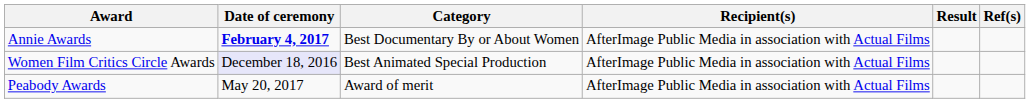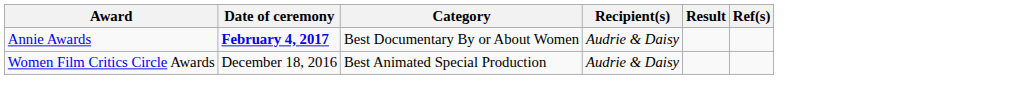Annie Awards | Recipient(s): AfterImage Public Media in association with Actual Films -> Audrie & Daisy
Women Film Critics Circle Awards | Date of ceremony: lavender background -> no background
Women Film Critics Circle Awards | Recipient(s): AfterImage Public Media in association with Actual Films -> Audrie & Daisy
- row: Peabody Awards | May 20, 2017 | Award of merit | AfterImage Public Media in association with Actual Films
